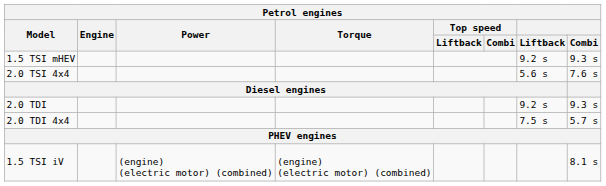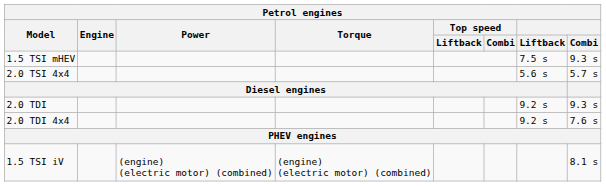1.5 TSI mHEV | Liftback: 9.2 s -> 7.5 s
2.0 TSI 4x4 | Combi: 7.6 s -> 5.7 s
2.0 TDI 4x4 | Liftback: 7.5 s -> 9.2 s
2.0 TDI 4x4 | Combi: 5.7 s -> 7.6 s
